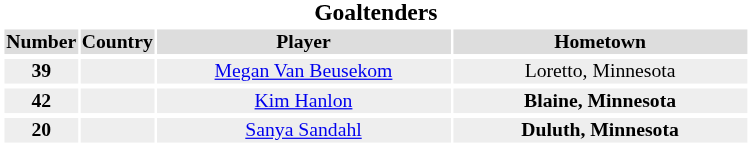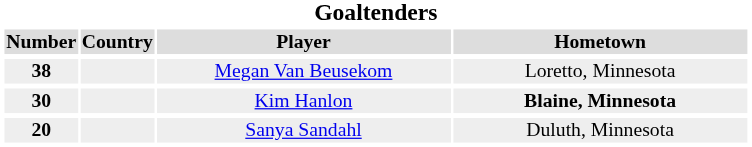Megan Van Beusekom | Number: 39 -> 38
Kim Hanlon | Number: 42 -> 30
Sanya Sandahl | Hometown: bold -> normal
